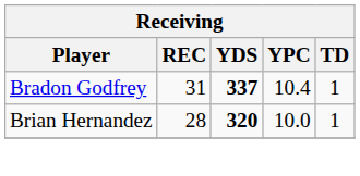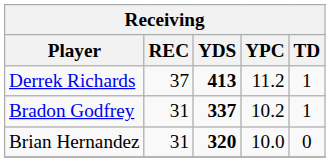+ row: Derrek Richards | 37 | 413 | 11.2 | 1
Bradon Godfrey | YPC: 10.4 -> 10.2
Brian Hernandez | REC: 28 -> 31
Brian Hernandez | TD: 1 -> 0
